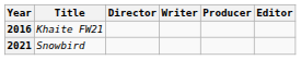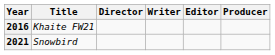columns swapped: Producer <-> Editor
